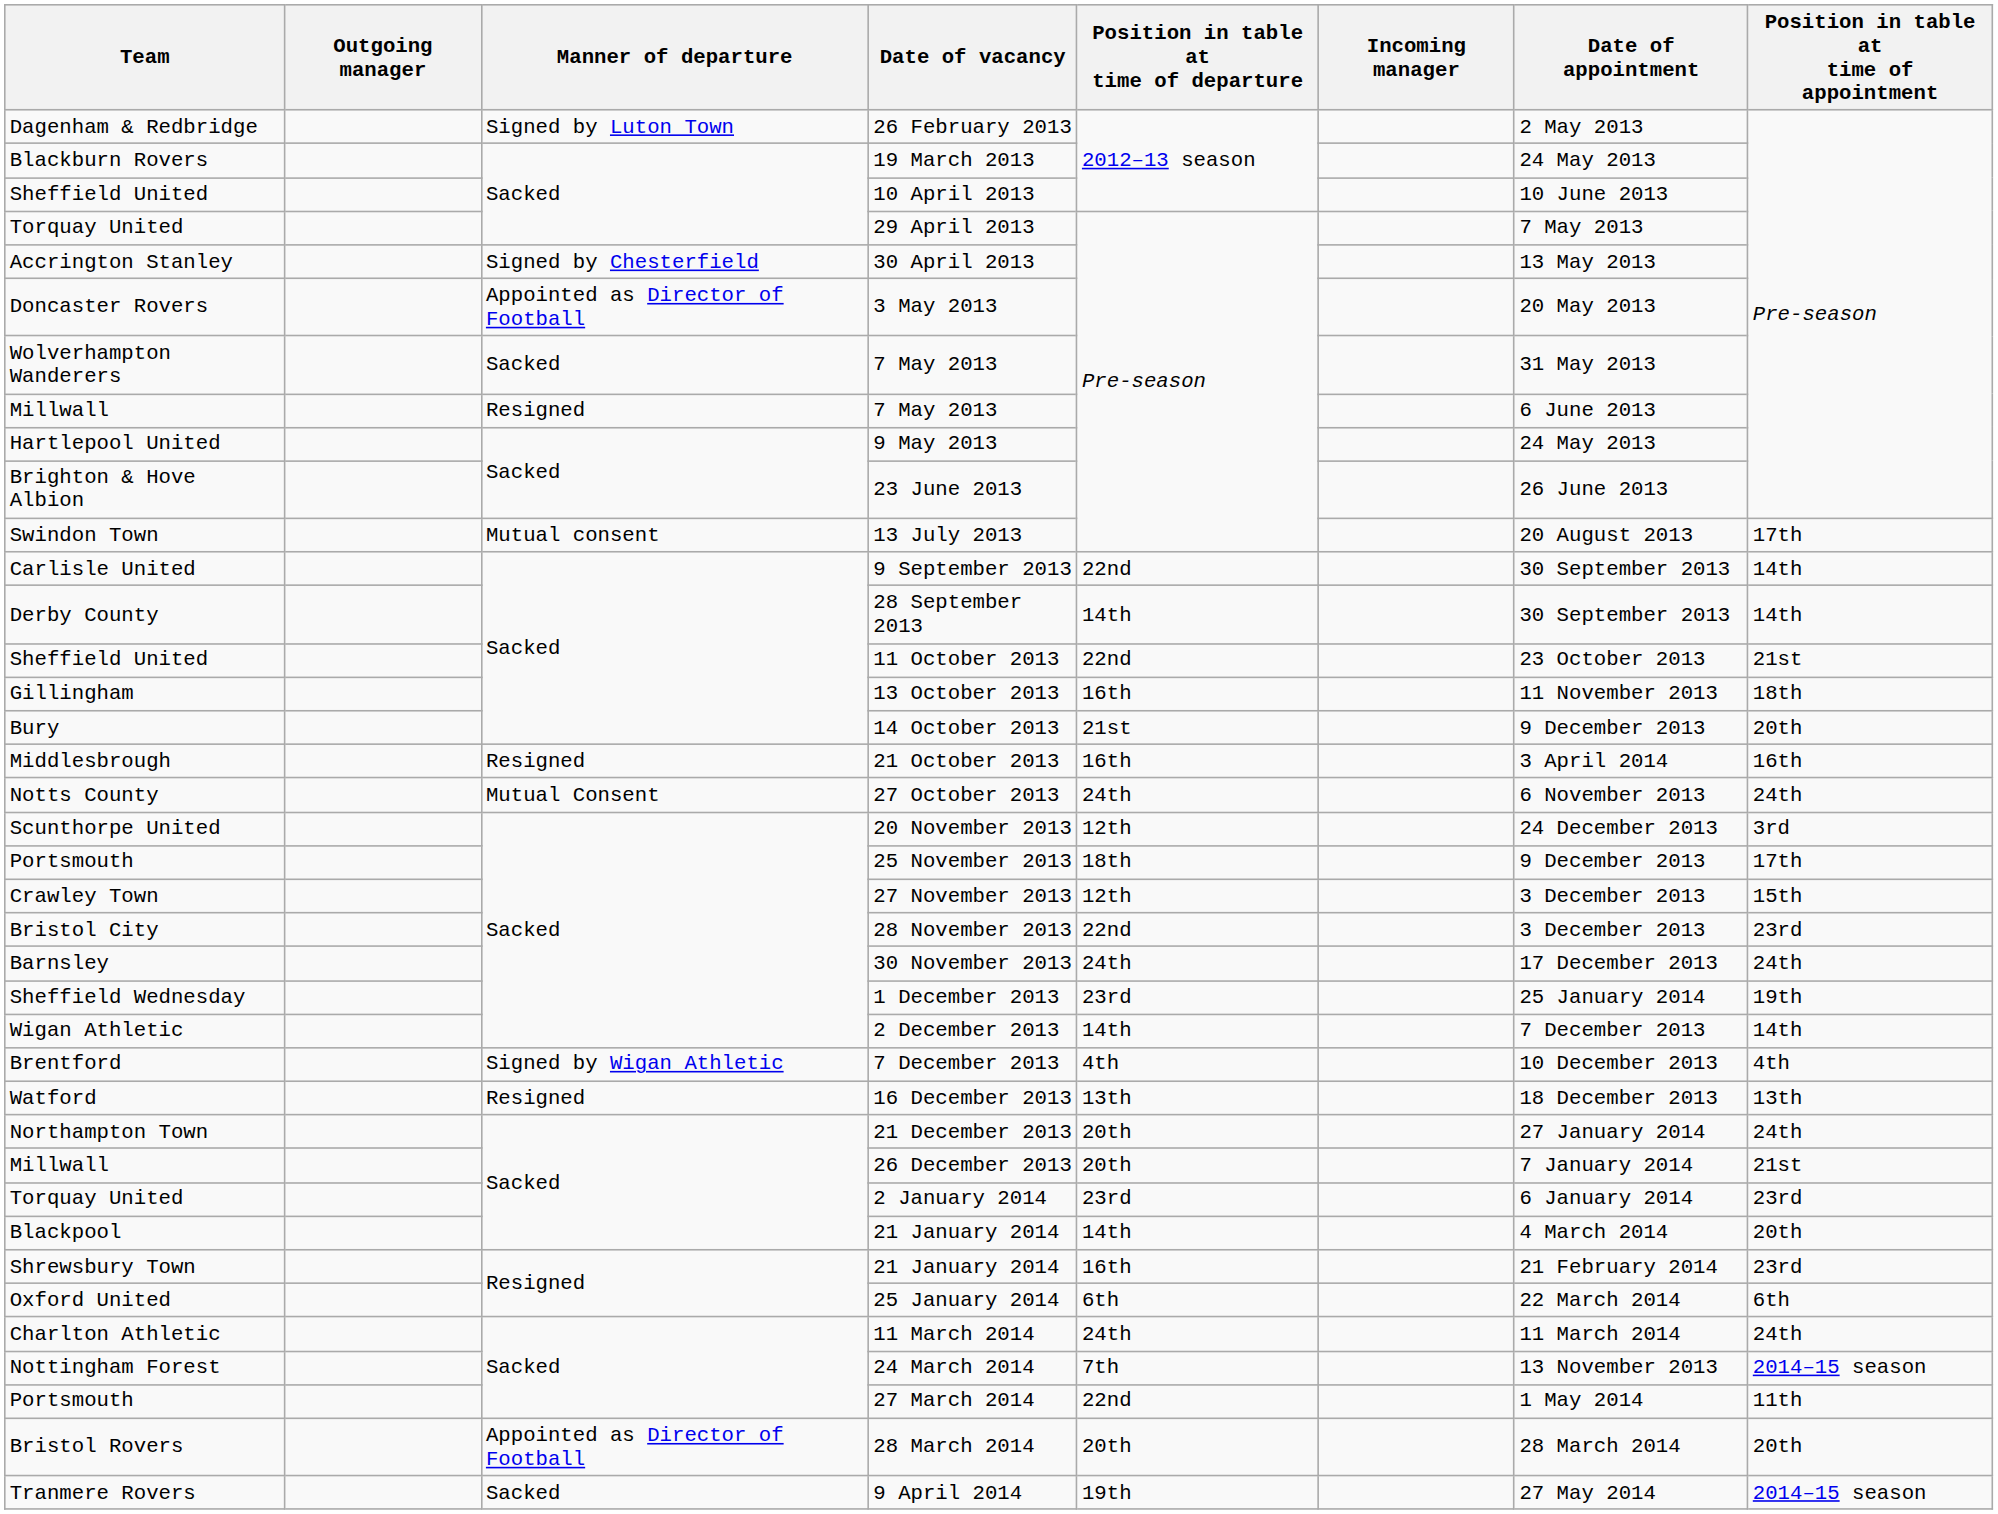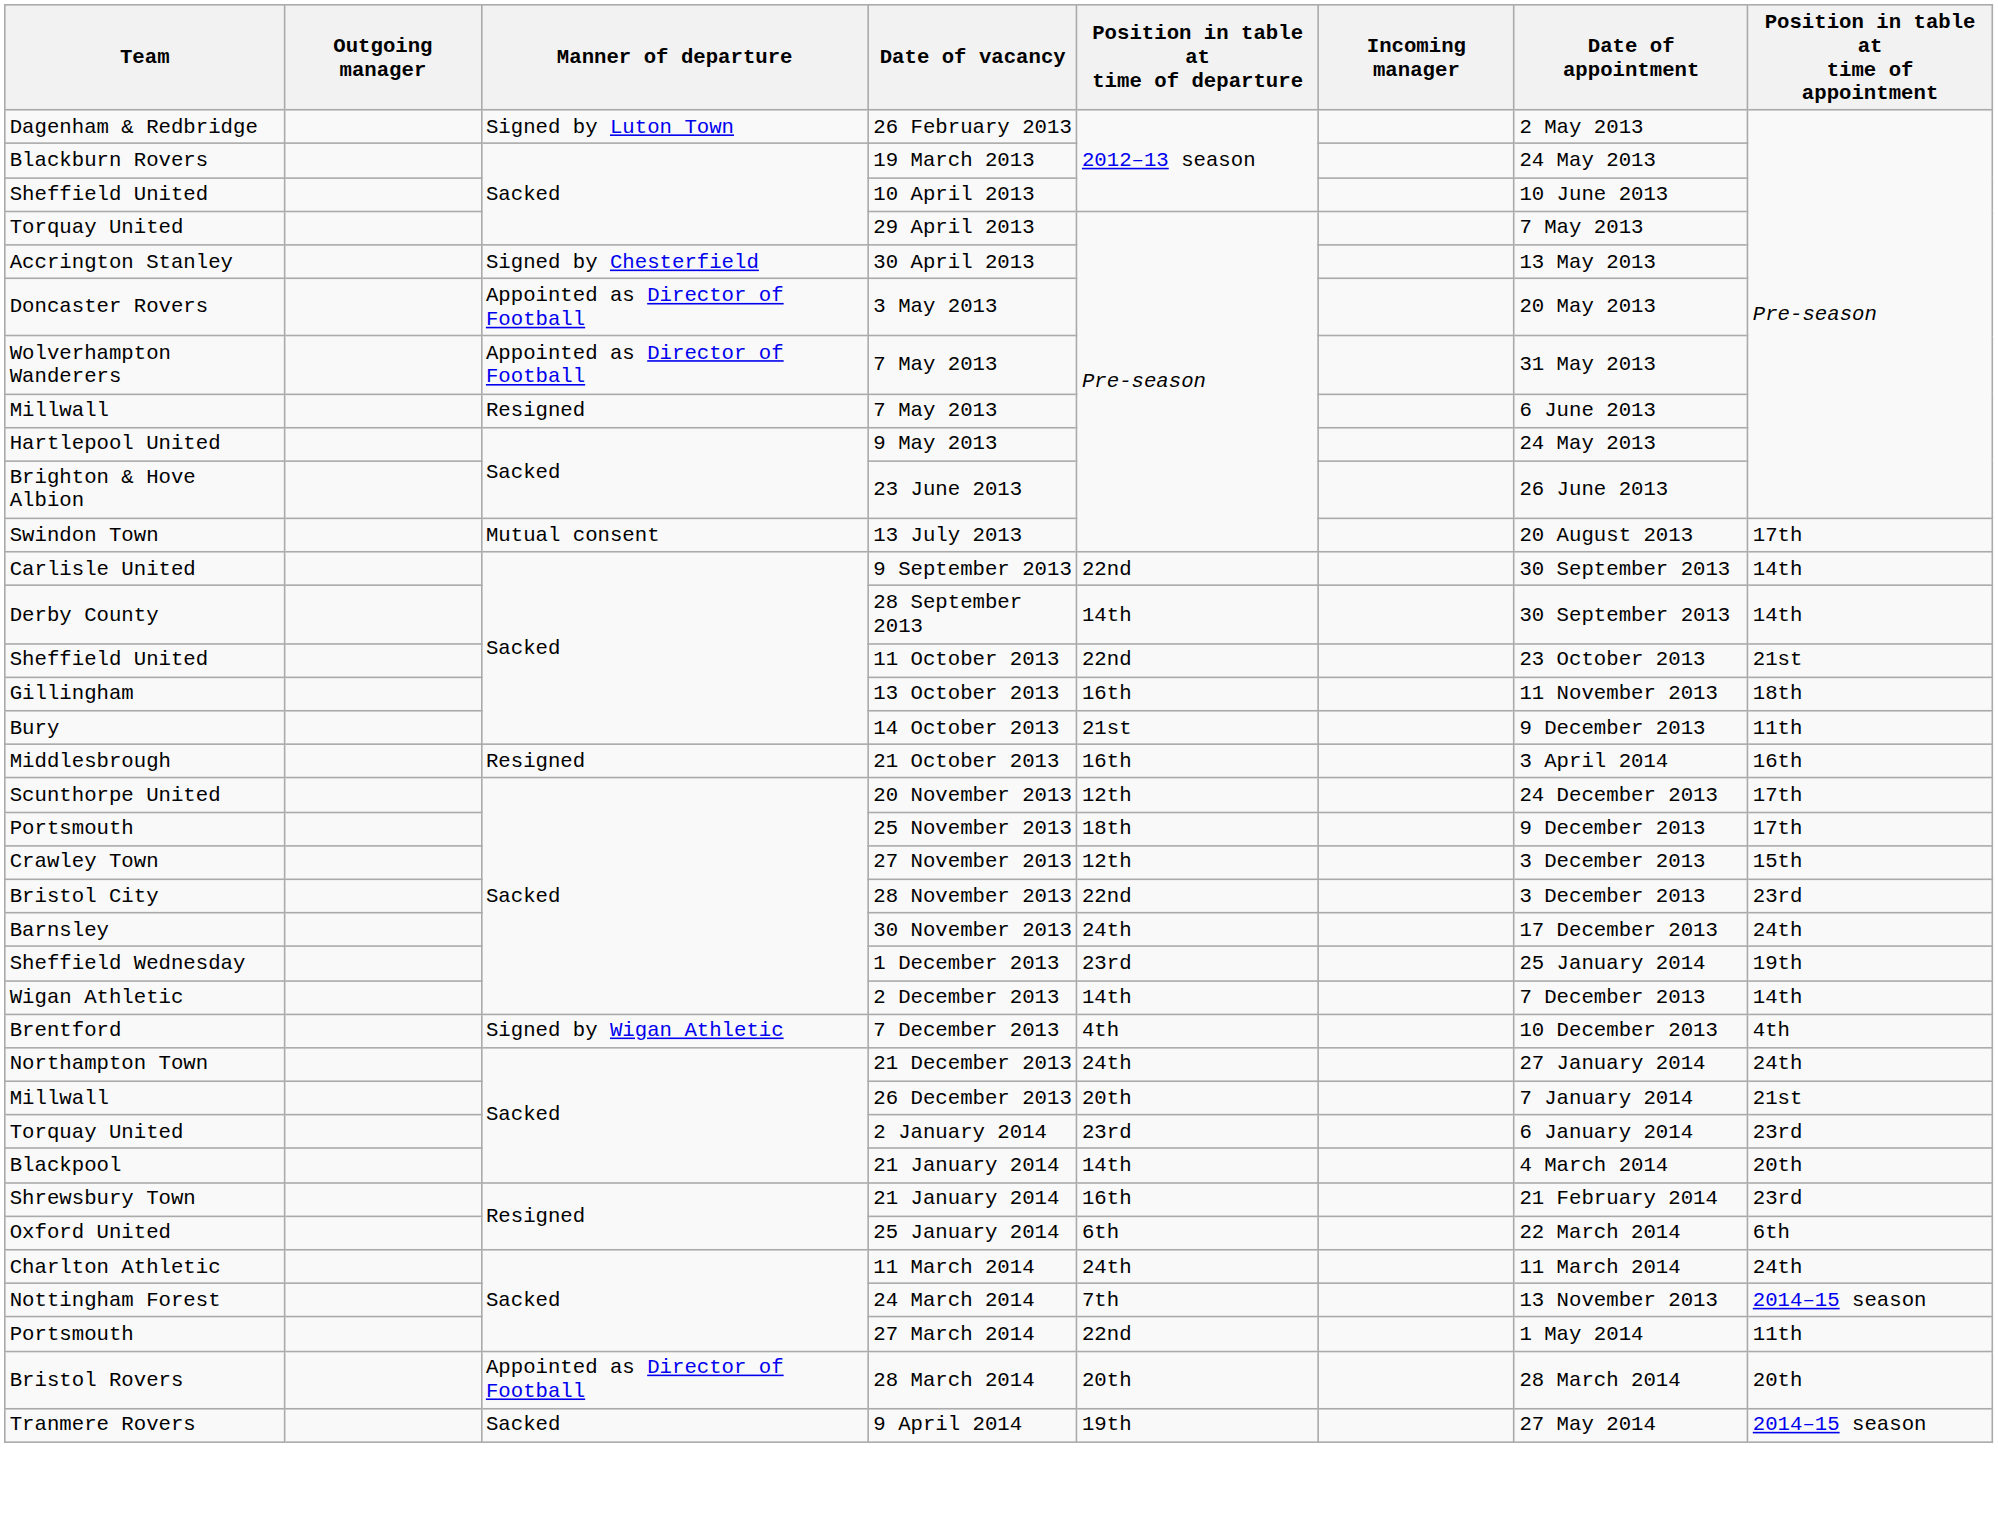Wolverhampton Wanderers / 7 May 2013 | Manner of departure: Sacked -> Appointed as Director of Football
14 October 2013 | Position in table at time of appointment: 20th -> 11th
- row: Notts County | Mutual Consent | 27 October 2013 | 24th | 6 November 2013 | 24th
20 November 2013 | Position in table at time of appointment: 3rd -> 17th
- row: Watford | Resigned | 16 December 2013 | 13th | 18 December 2013 | 13th
21 December 2013 | Position in table at time of departure: 20th -> 24th
